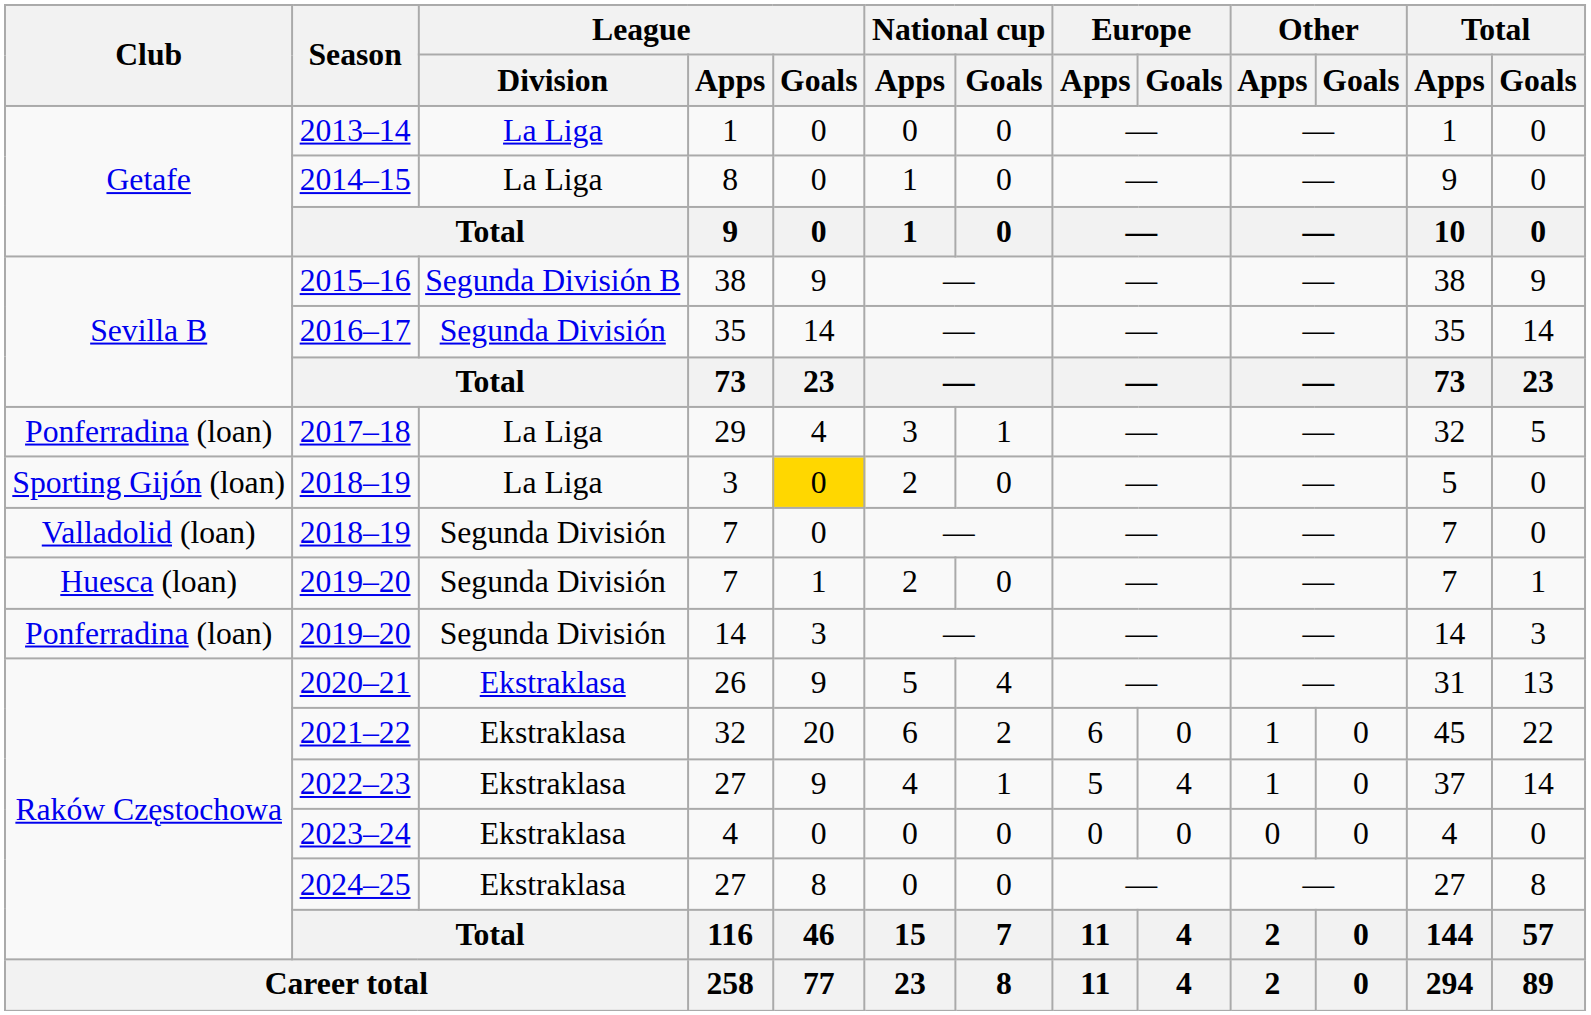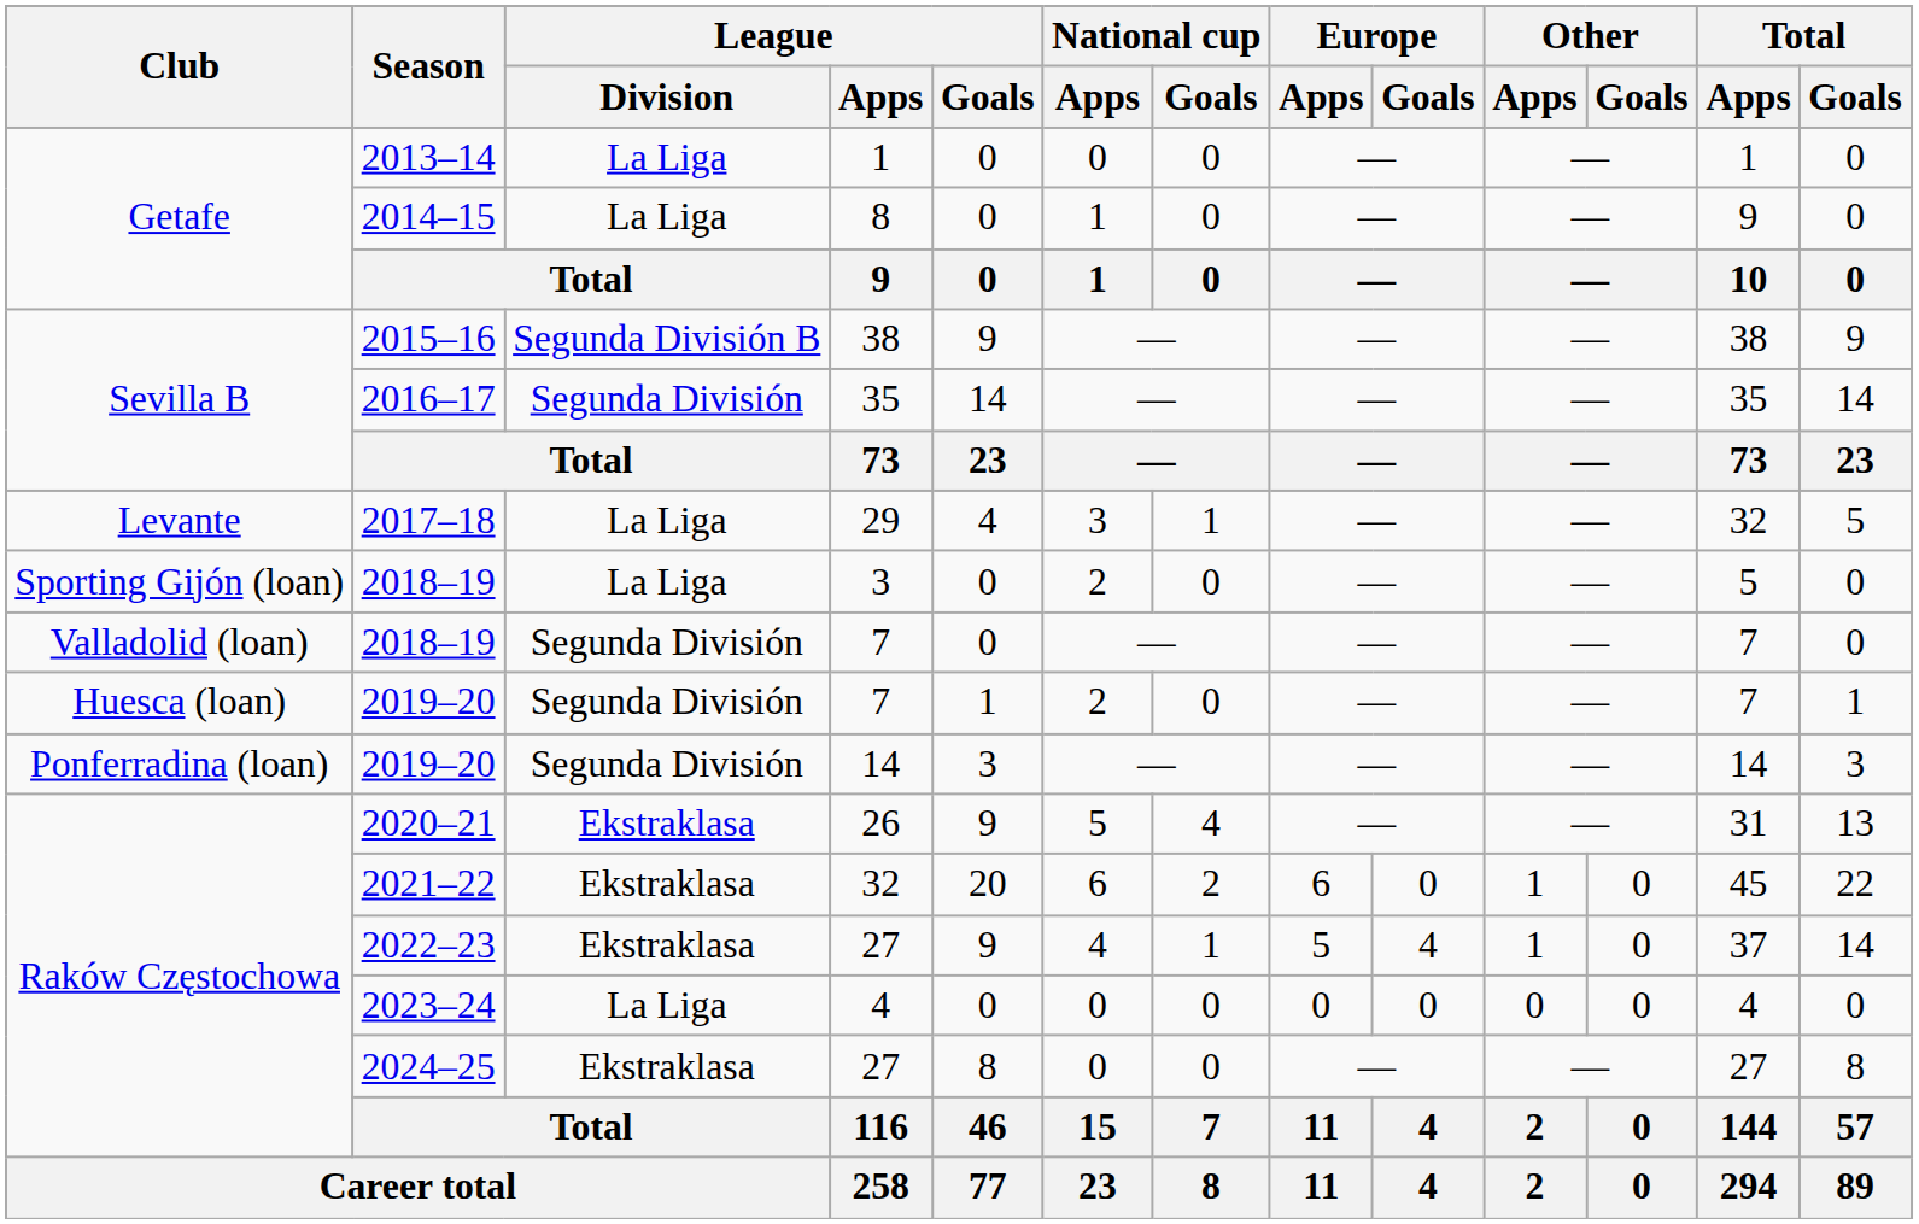2017–18 | Club: Ponferradina (loan) -> Levante
2018–19 / 3 | League / Goals: gold background -> no background
2023–24 | League / Division: Ekstraklasa -> La Liga
